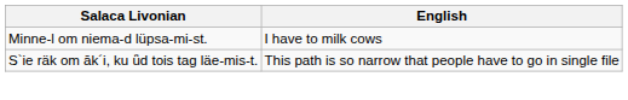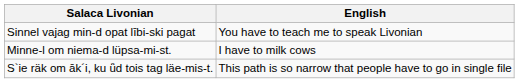+ row: Sinnel vajag min-d opat lībi-ski pagat | You have to teach me to speak Livonian
